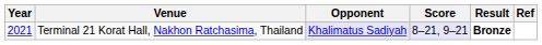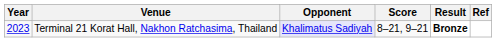Terminal 21 Korat Hall, Nakhon Ratchasima, Thailand | Year: 2021 -> 2023
Terminal 21 Korat Hall, Nakhon Ratchasima, Thailand | Score: lavender background -> no background
